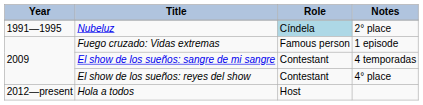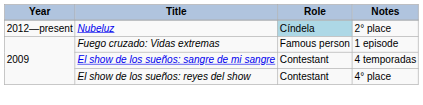Nubeluz | Year: 1991—1995 -> 2012—present
- row: 2012—present | Hola a todos | Host
